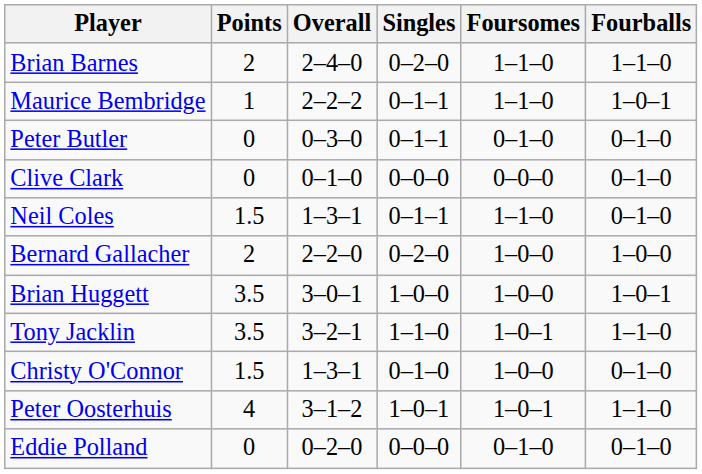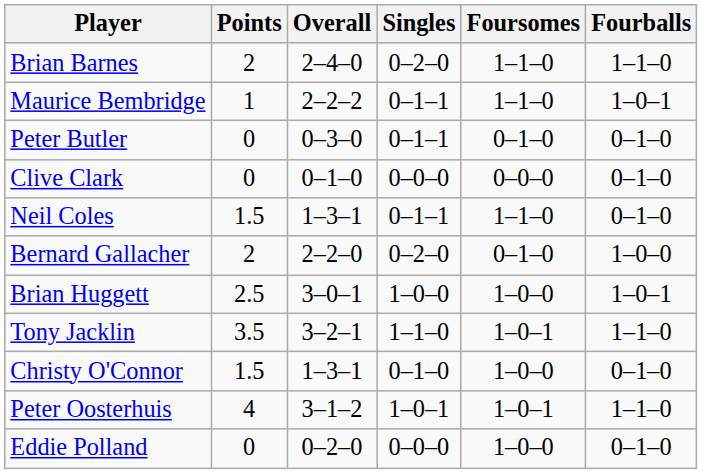Bernard Gallacher | Foursomes: 1–0–0 -> 0–1–0
Brian Huggett | Points: 3.5 -> 2.5
Eddie Polland | Foursomes: 0–1–0 -> 1–0–0
